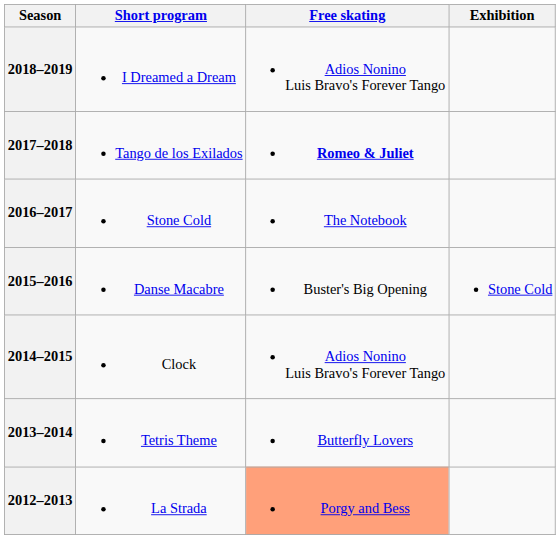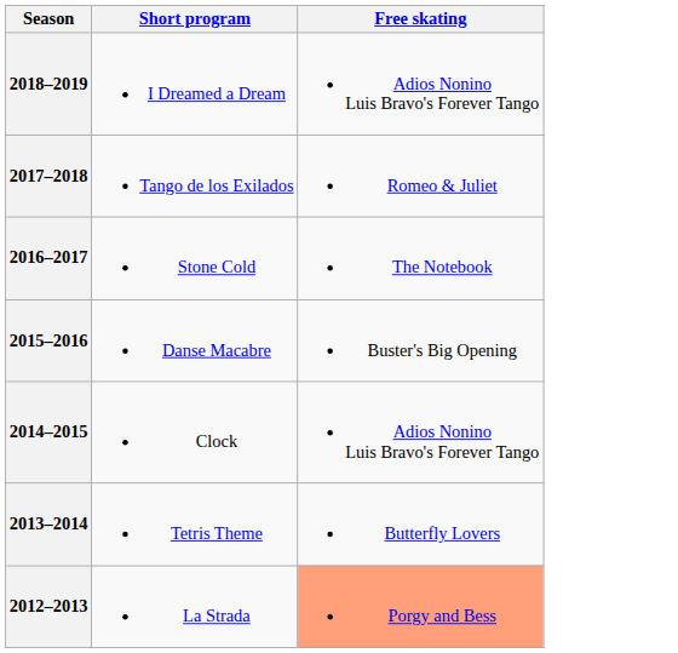- column: Exhibition | Stone Cold
2017–2018 | Free skating: bold -> normal
